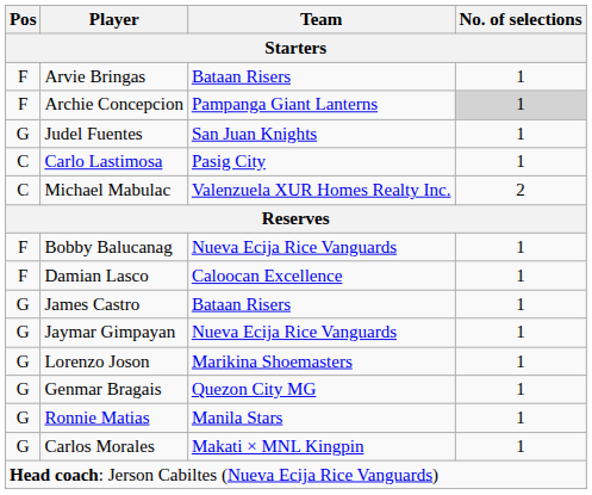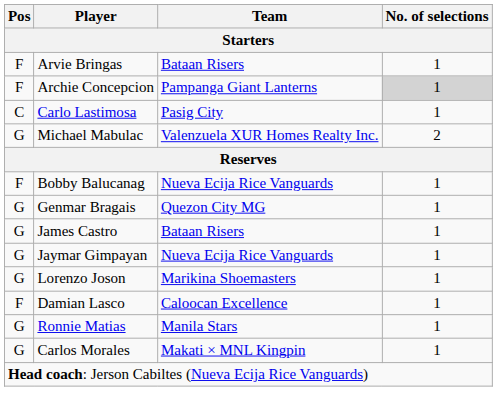- row: G | Judel Fuentes | San Juan Knights | 1
Michael Mabulac | Pos: C -> G
rows swapped: Genmar Bragais <-> Damian Lasco
